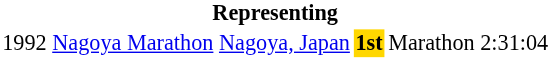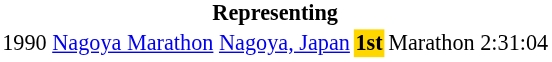Nagoya Marathon | column 1: 1992 -> 1990
